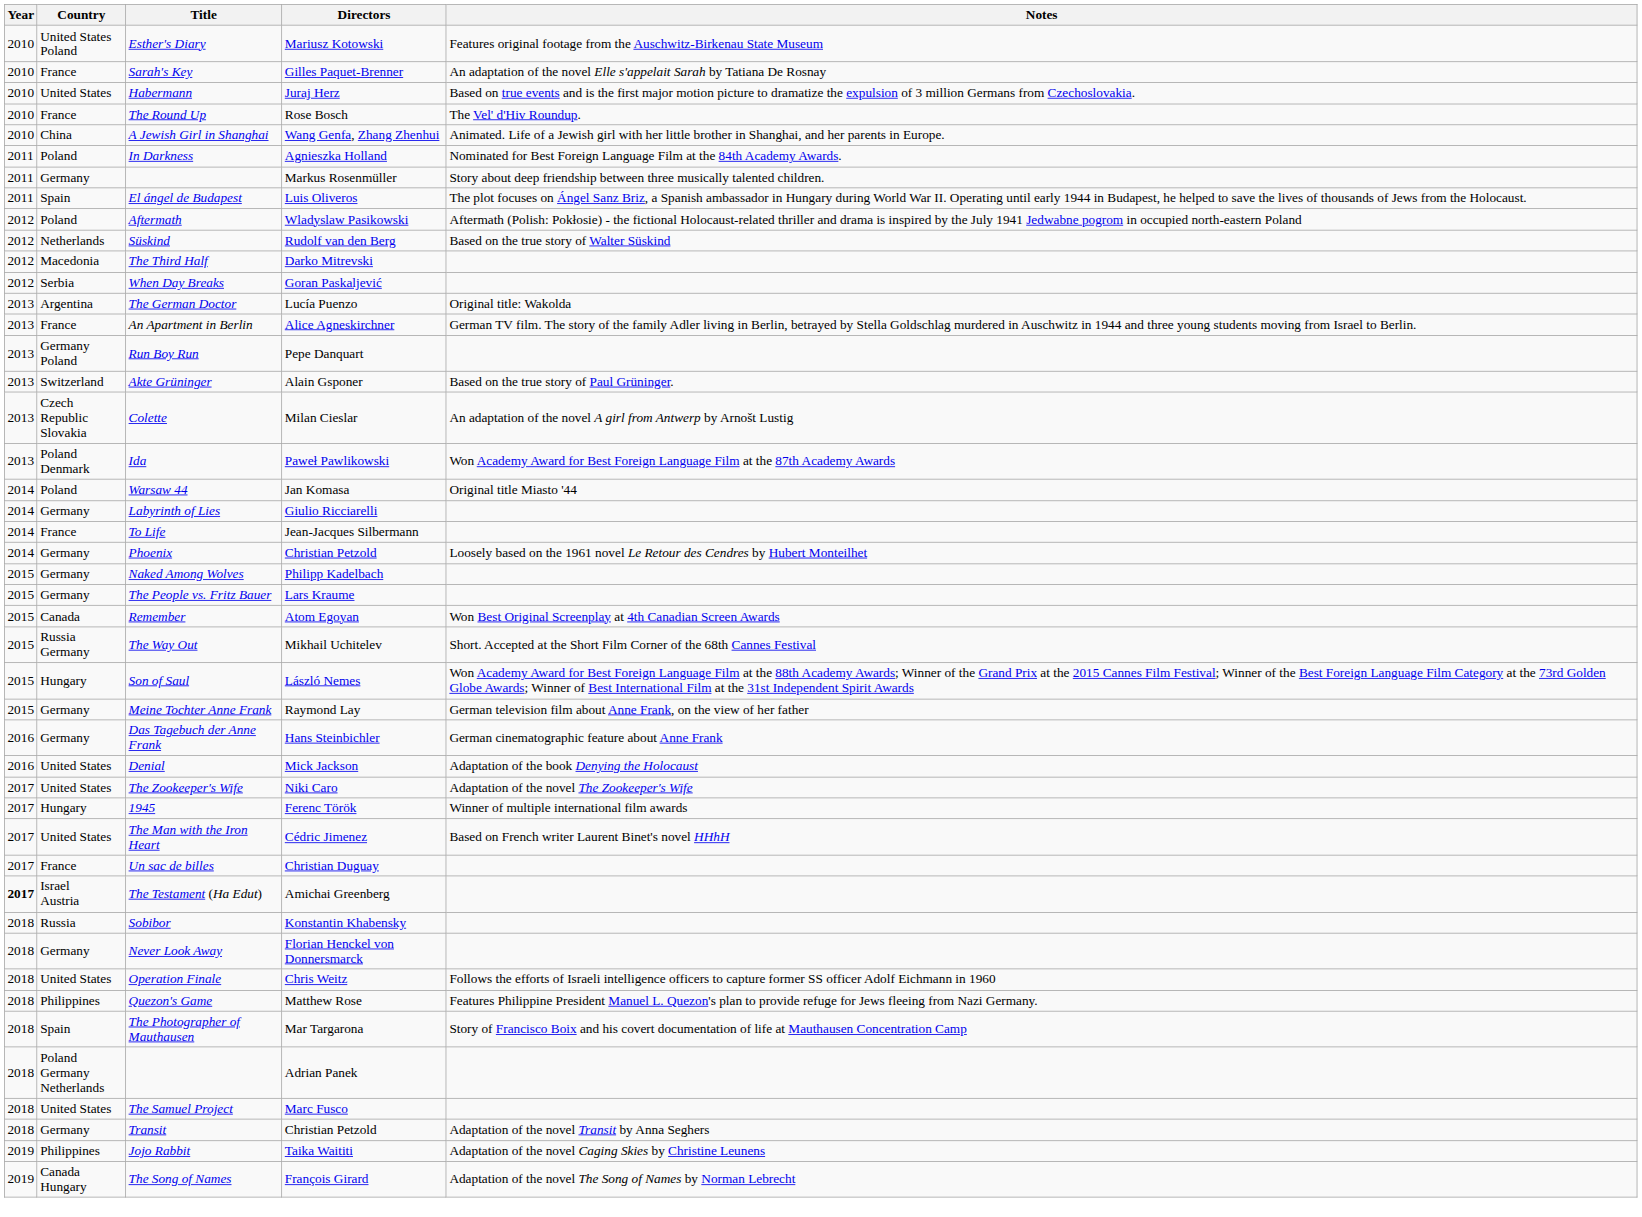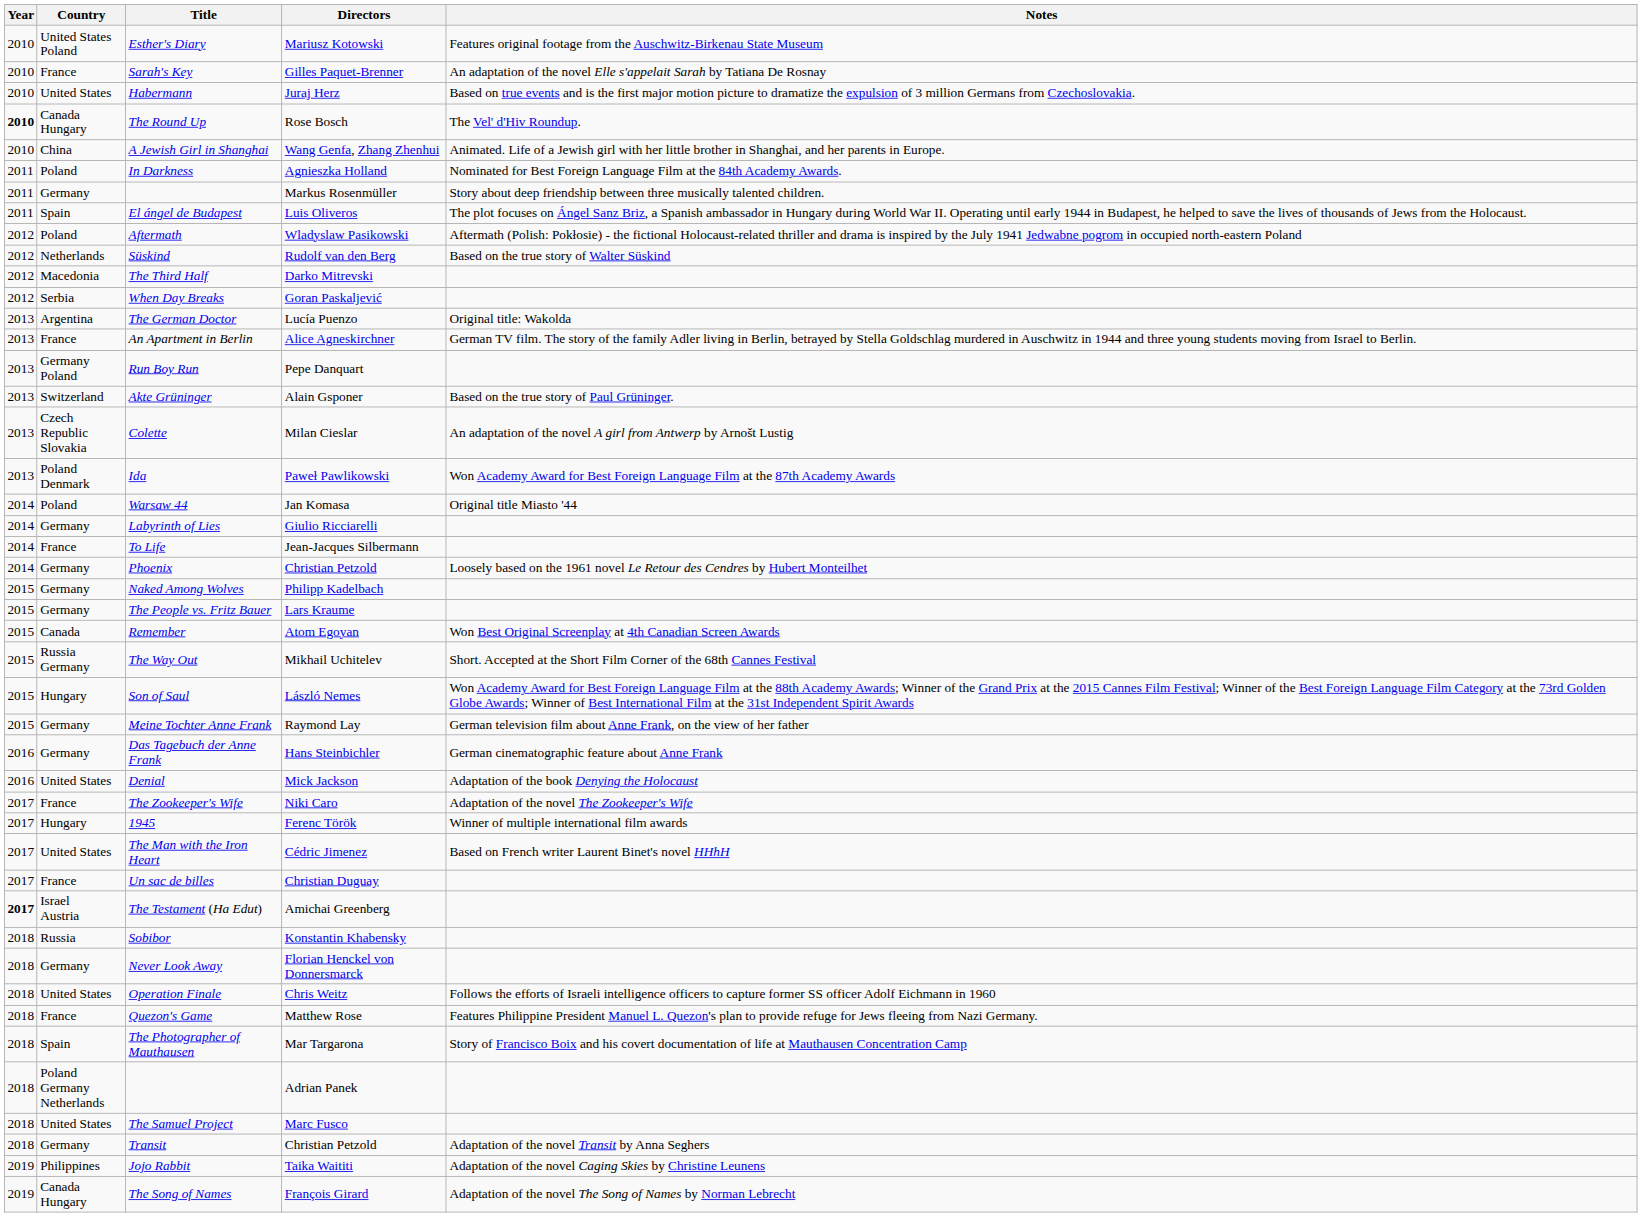The Round Up | Year: normal -> bold
The Round Up | Country: France -> Canada Hungary
The Zookeeper's Wife | Country: United States -> France
Quezon's Game | Country: Philippines -> France
